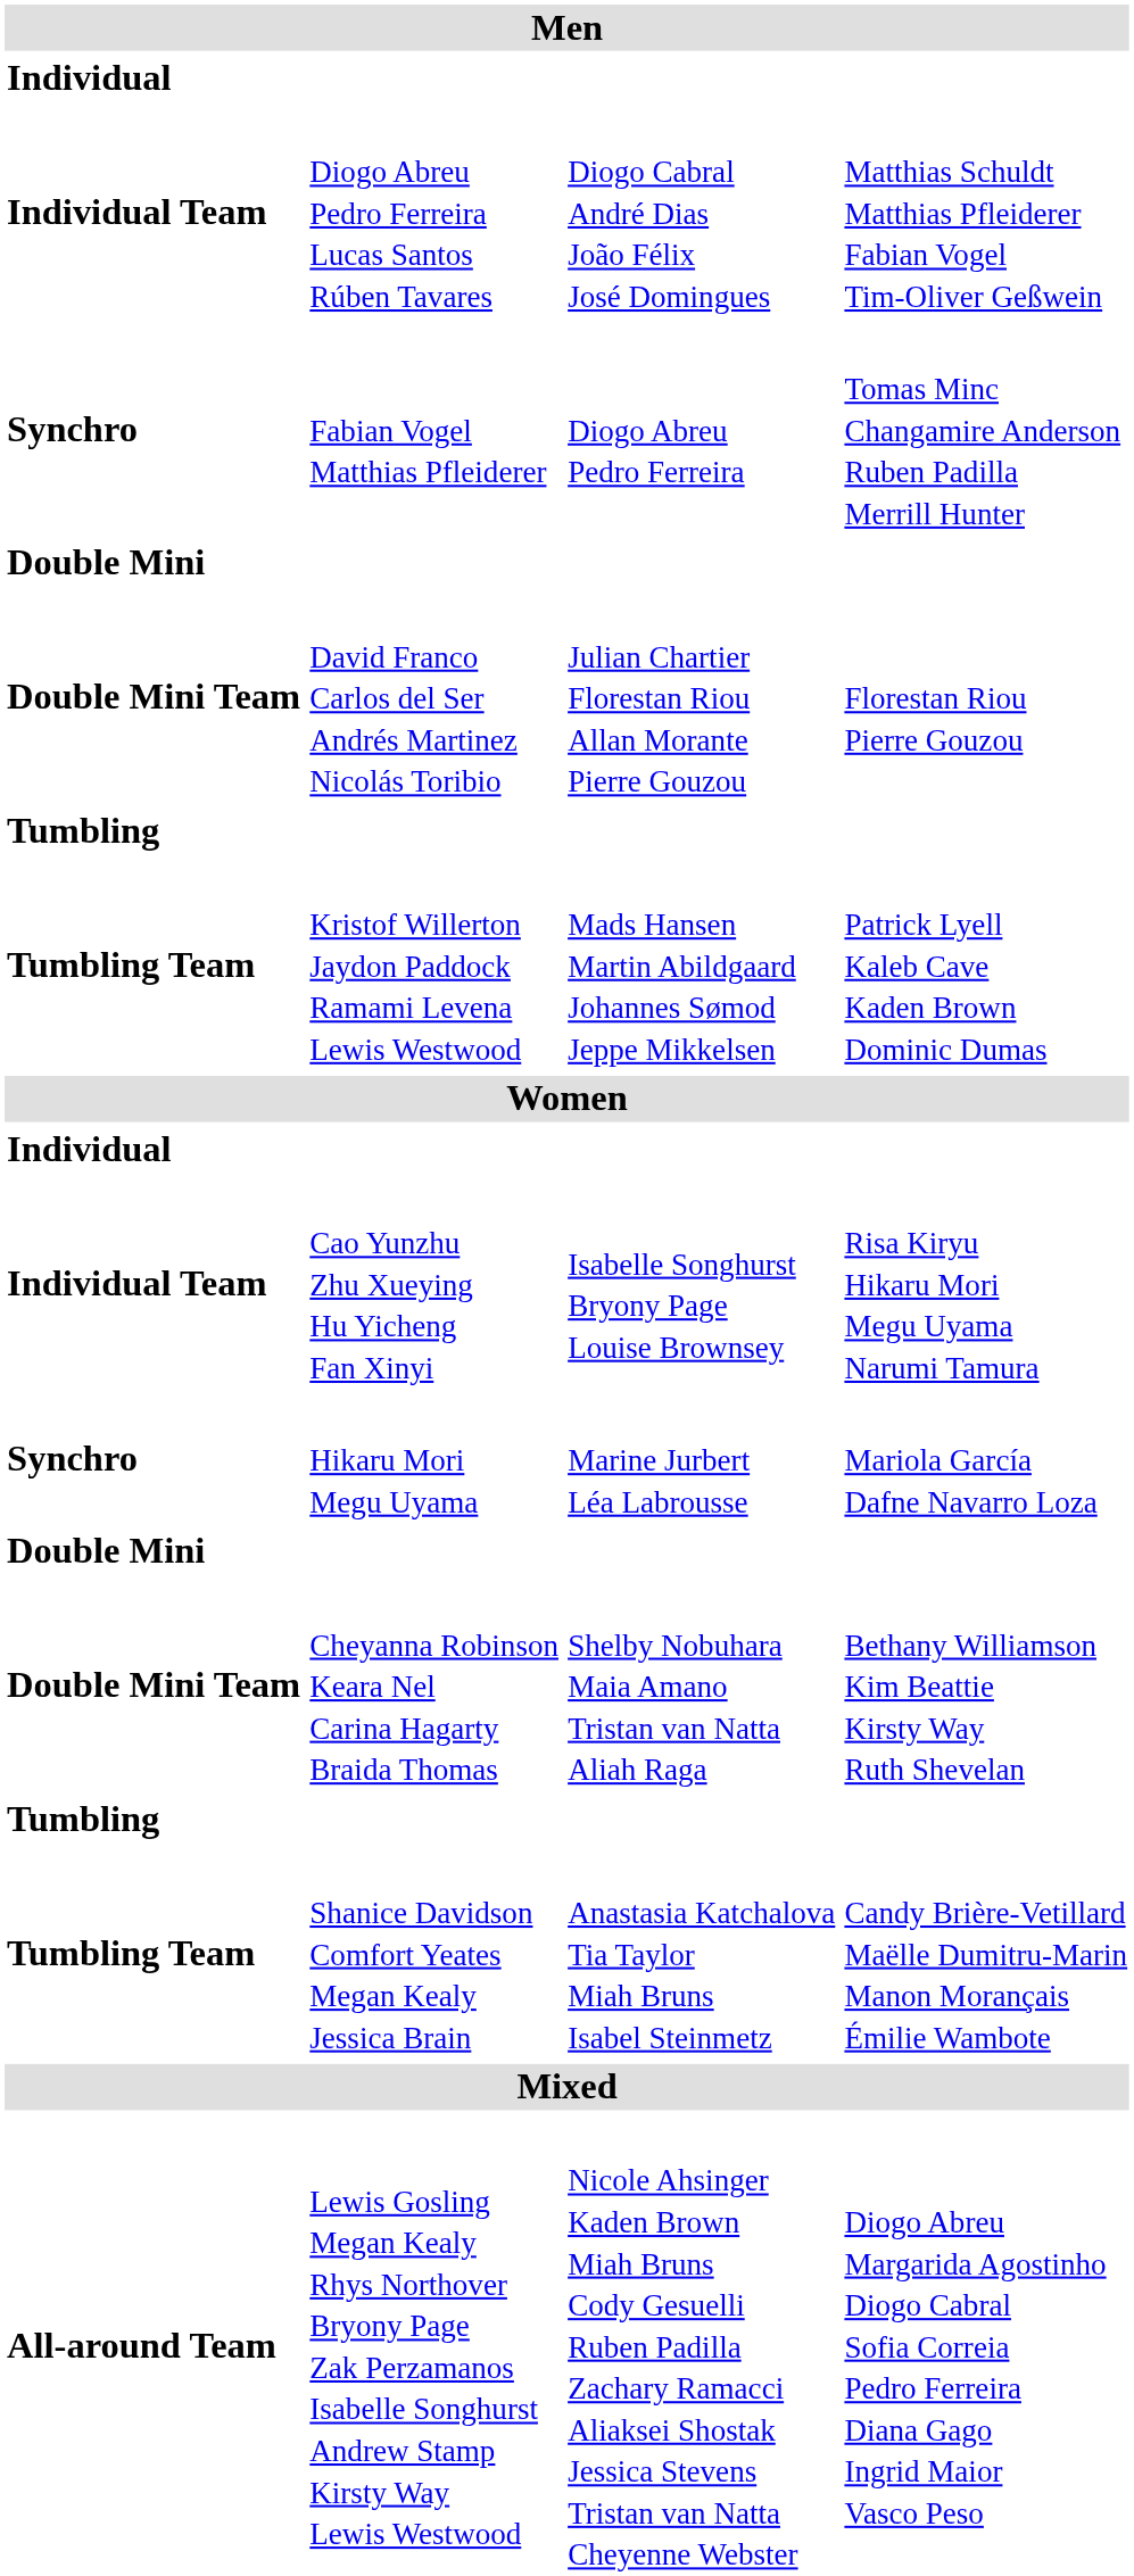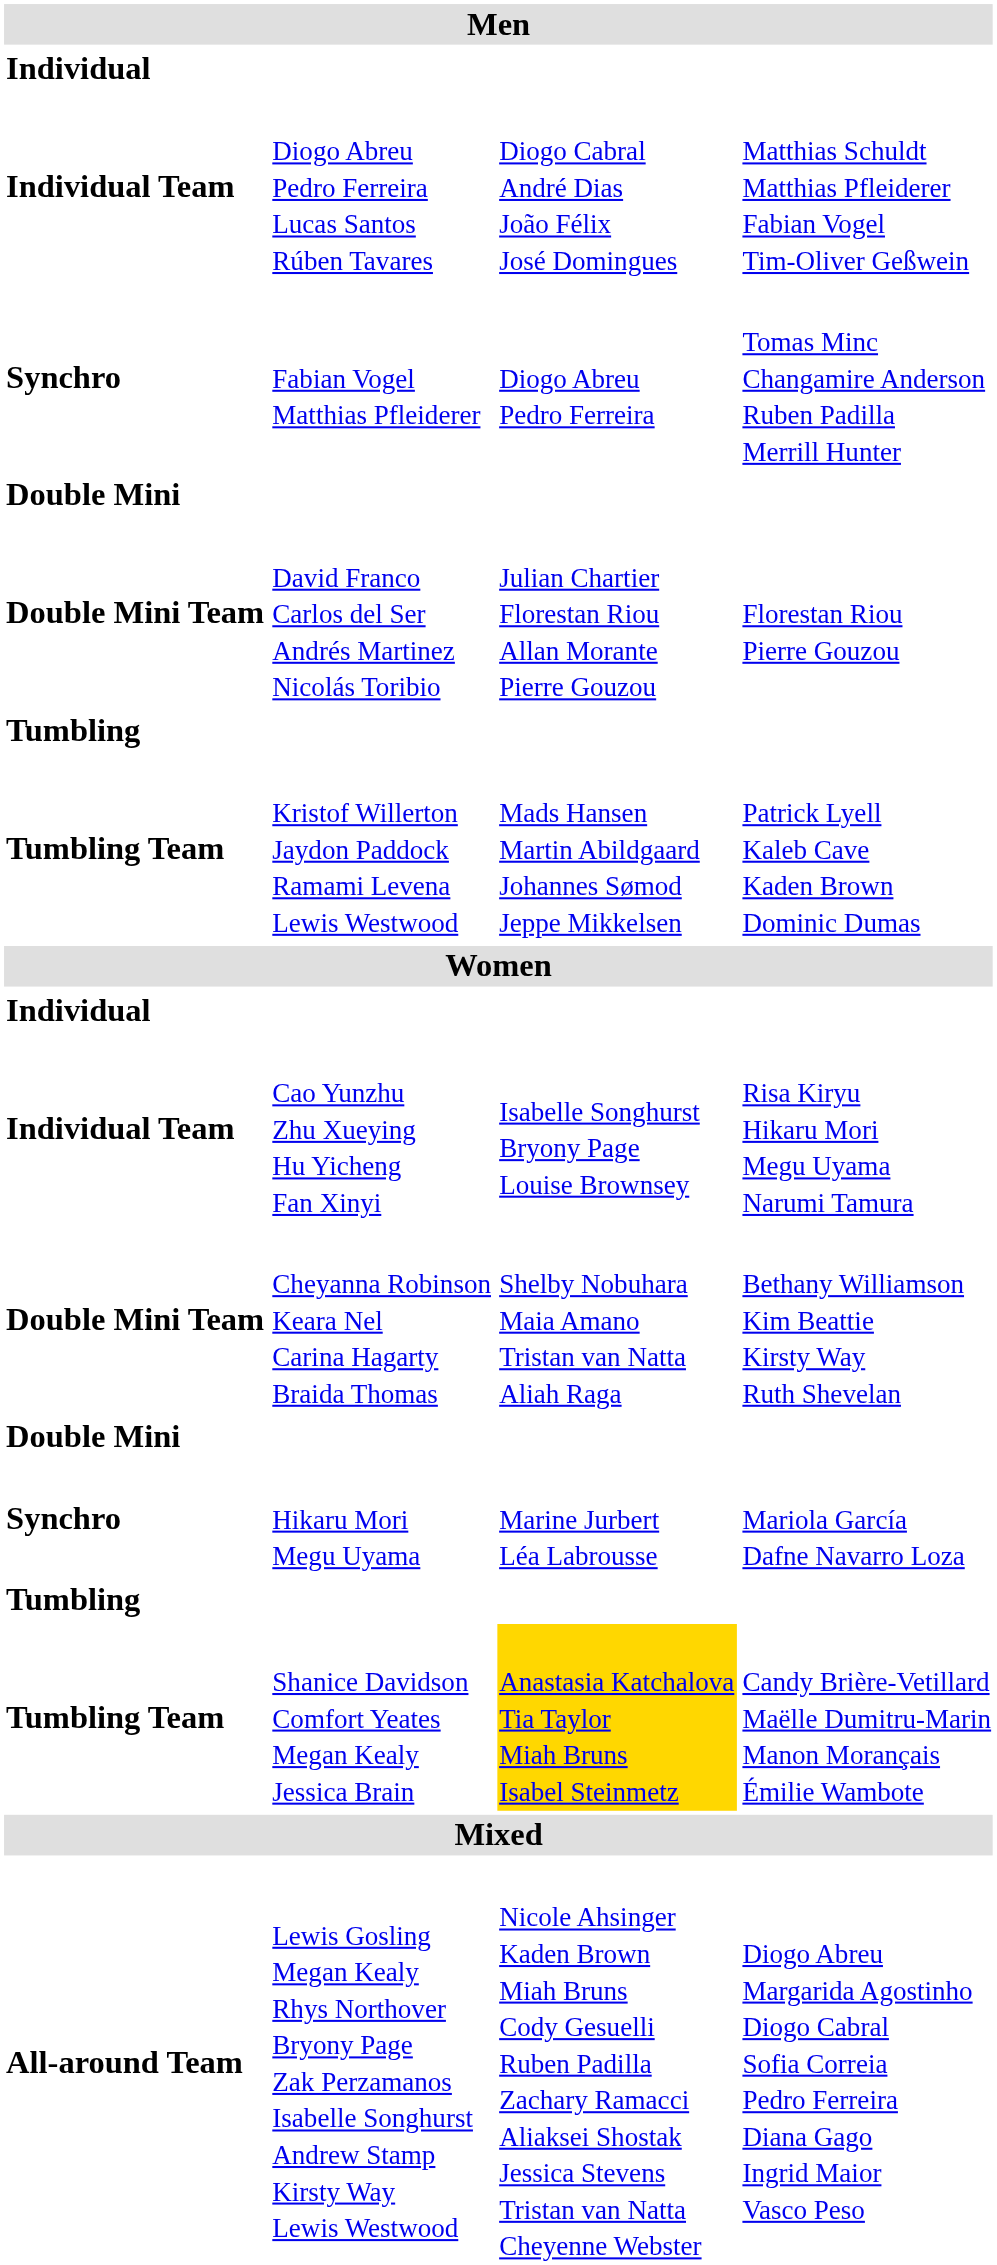rows swapped: Hikaru Mori Megu Uyama <-> Cheyanna Robinson Keara Nel Carina Hagarty Braida Thomas
Shanice Davidson Comfort Yeates Megan Kealy Jessica Brain | column 3: no background -> gold background
